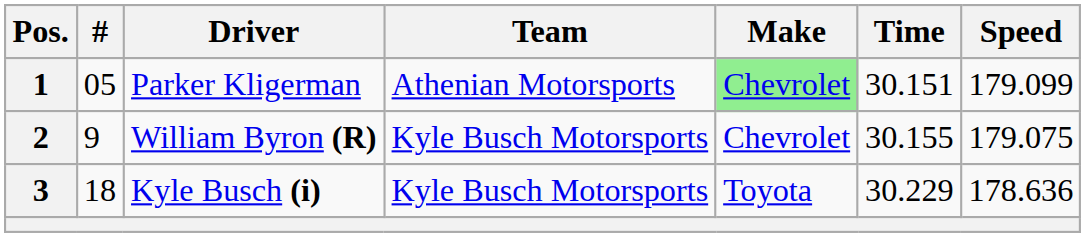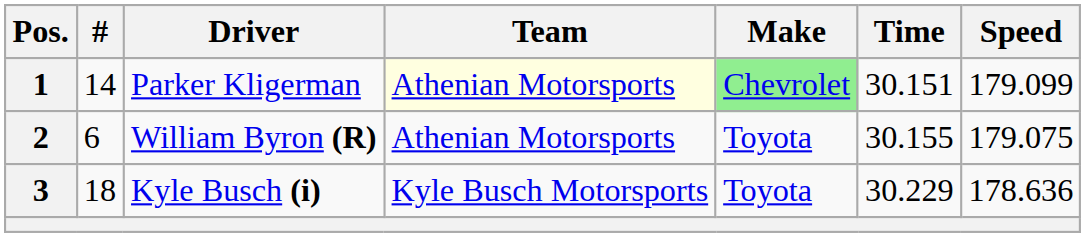1 | #: 05 -> 14
1 | Team: no background -> lightyellow background
2 | #: 9 -> 6
2 | Team: Kyle Busch Motorsports -> Athenian Motorsports
2 | Make: Chevrolet -> Toyota
